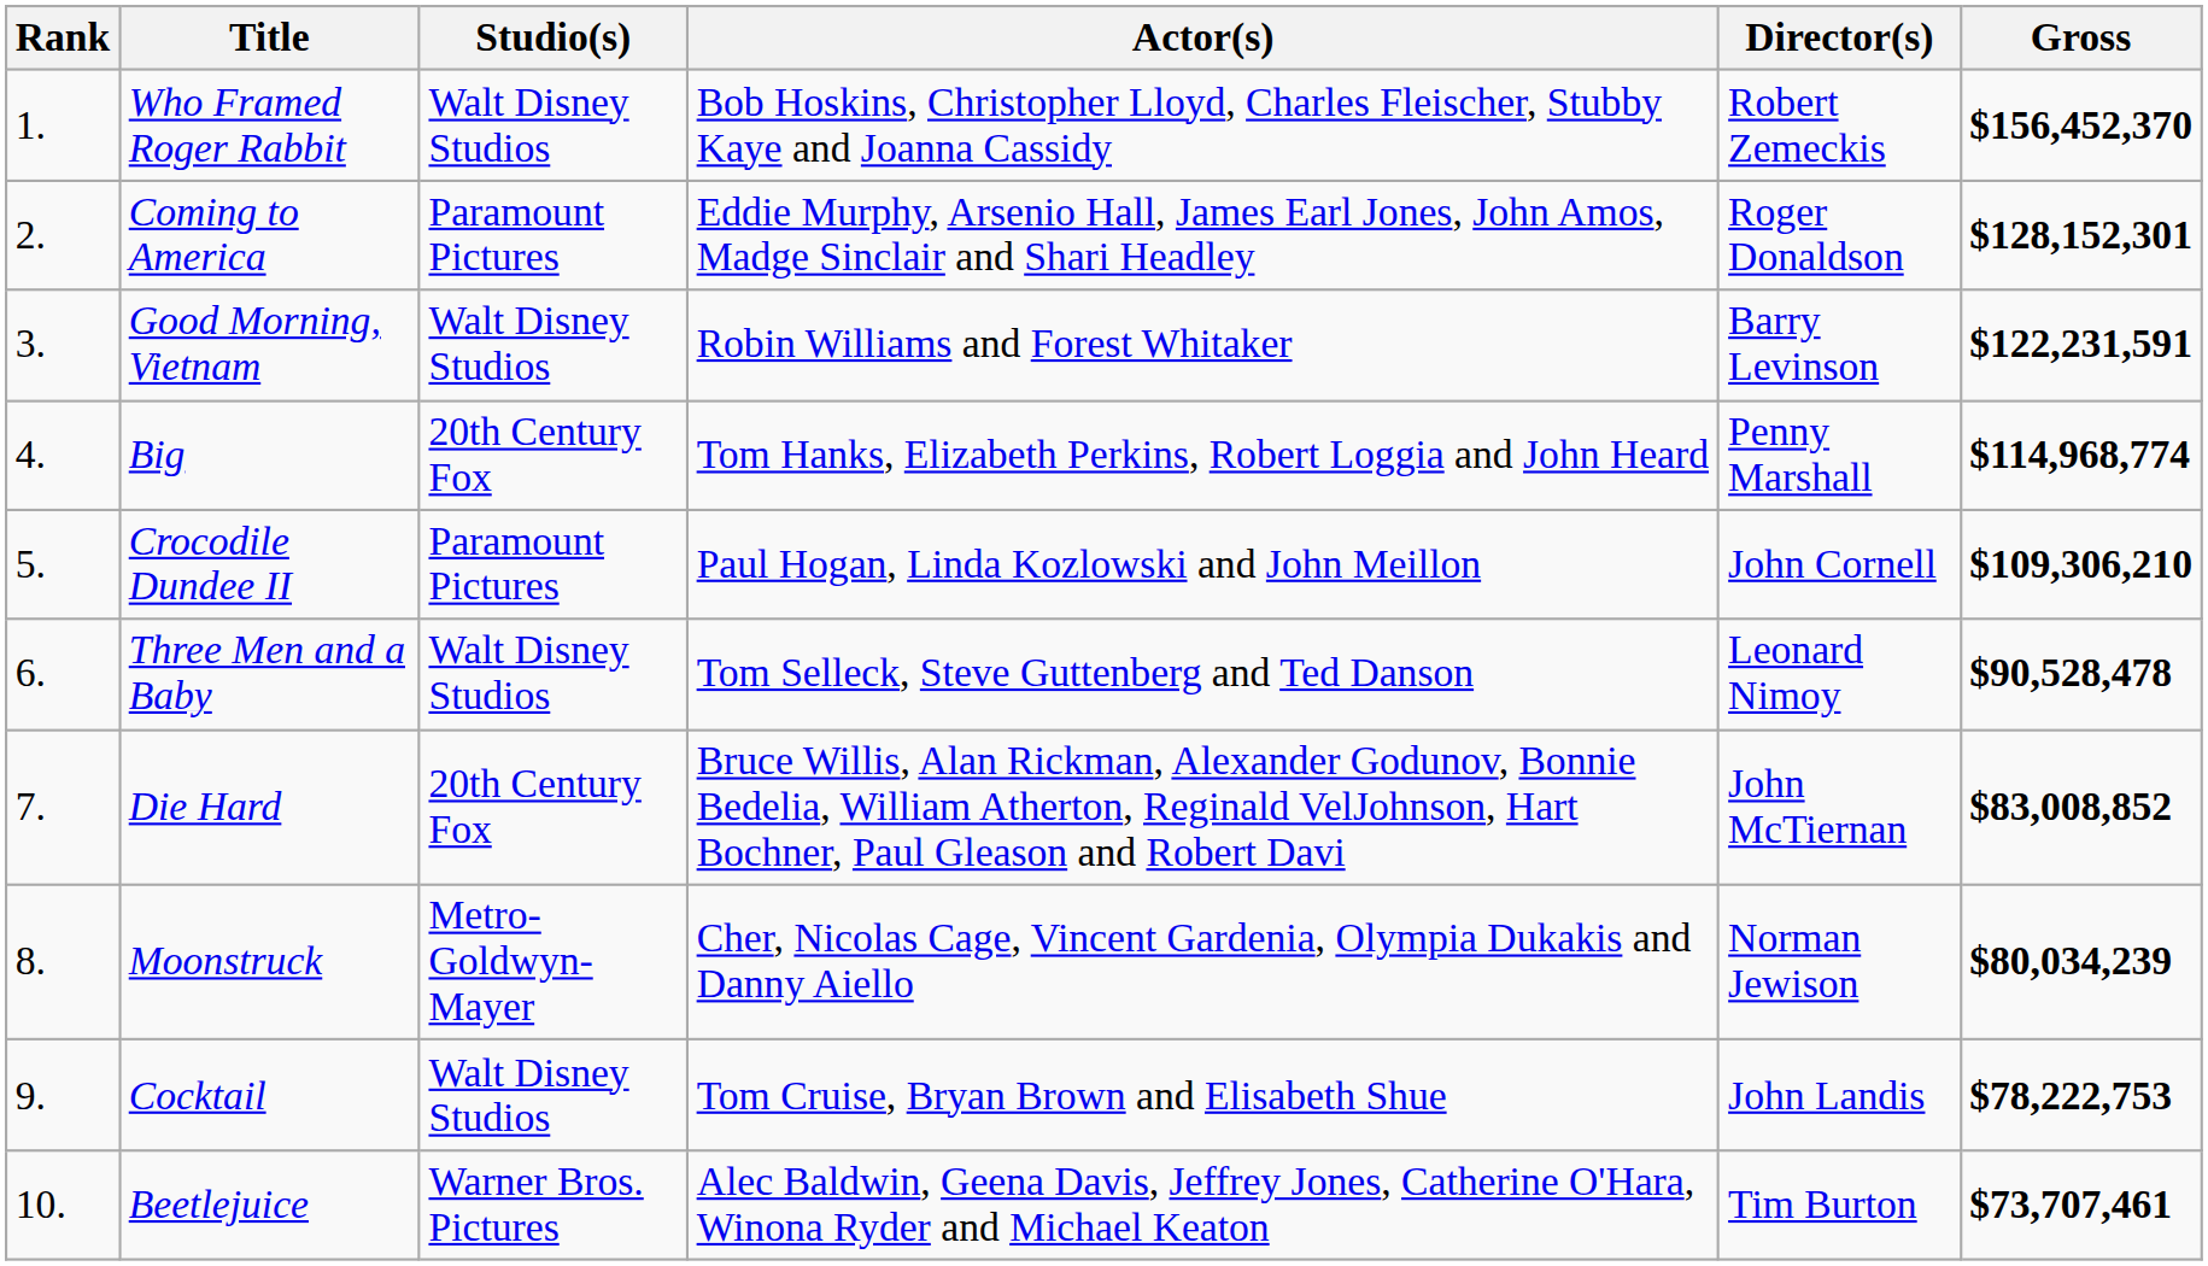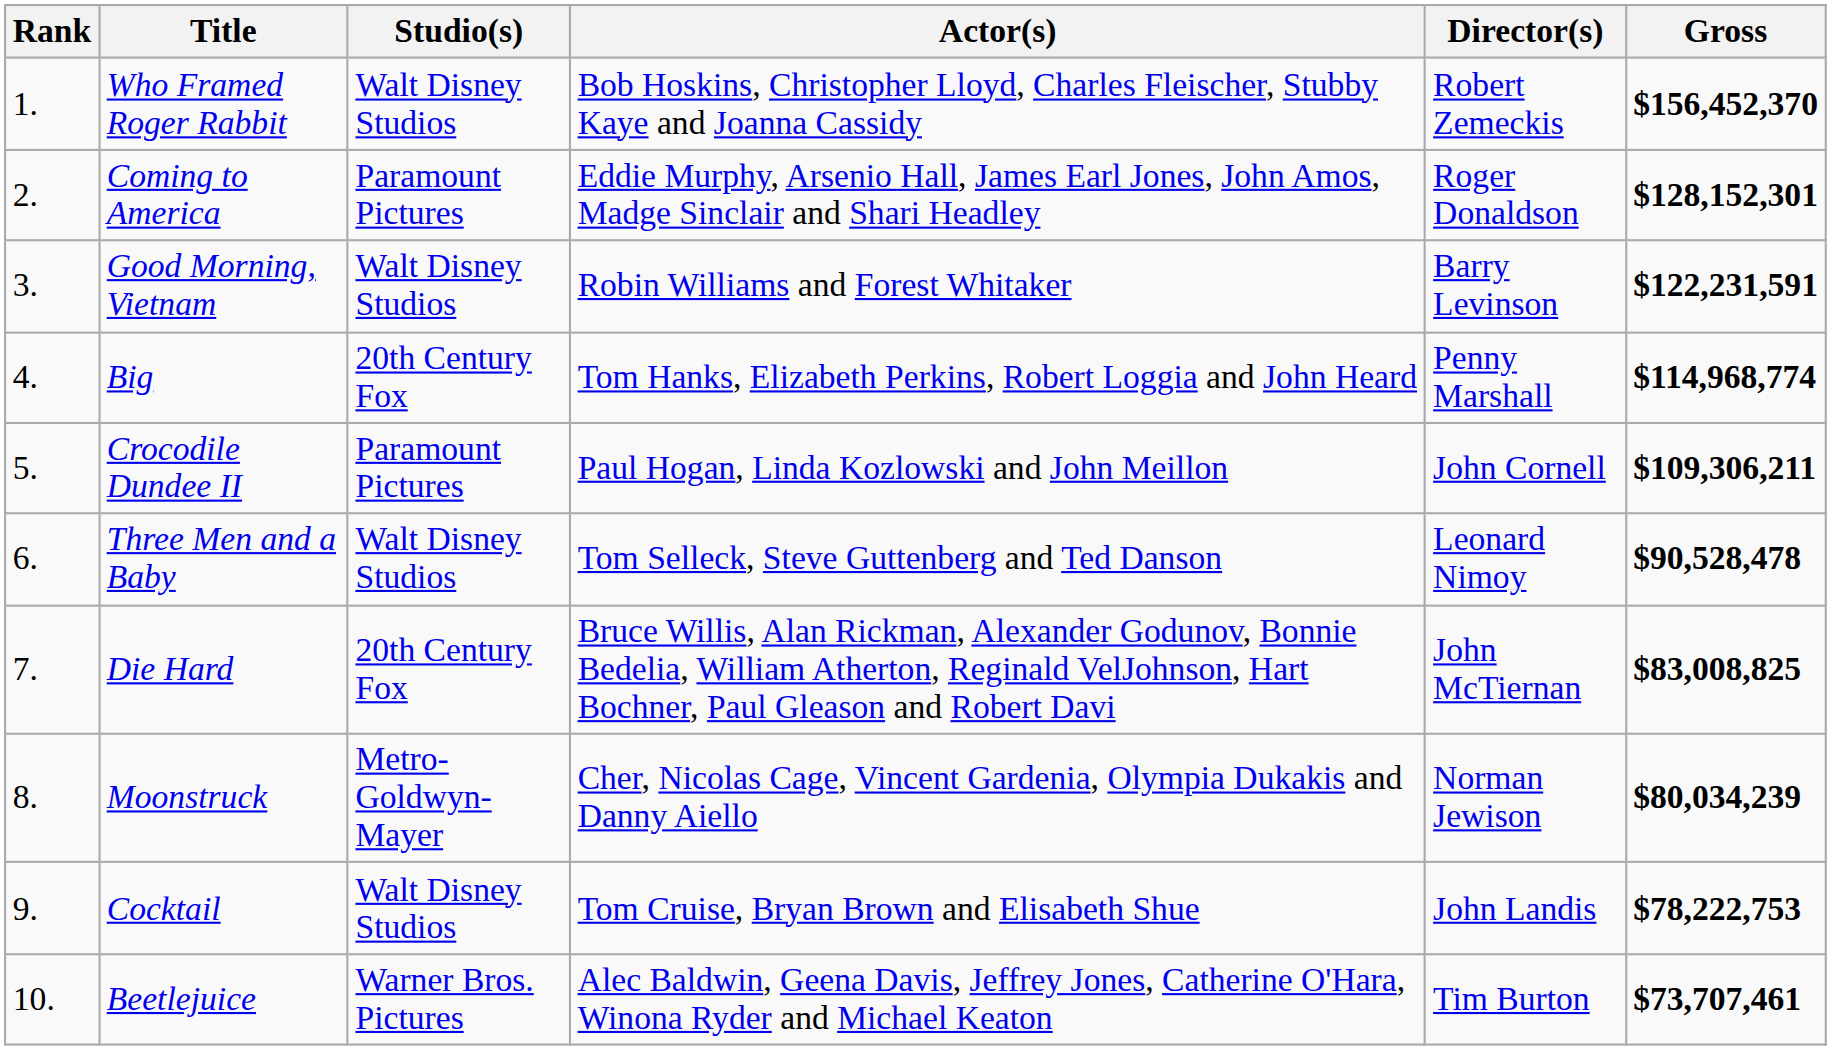Crocodile Dundee II | Gross: $109,306,210 -> $109,306,211
Die Hard | Gross: $83,008,852 -> $83,008,825
